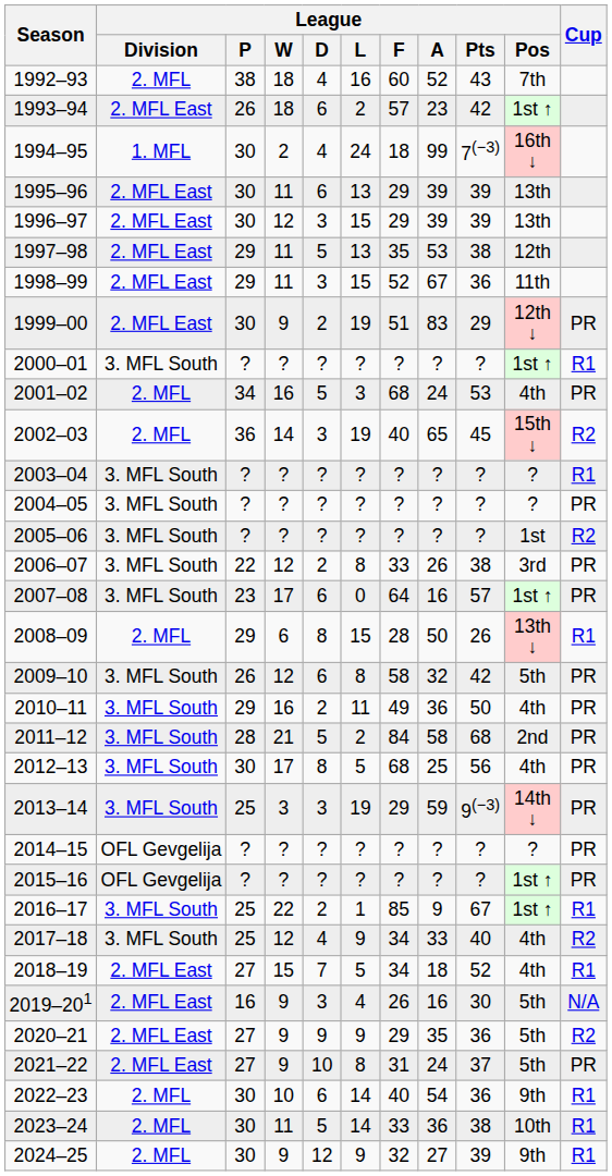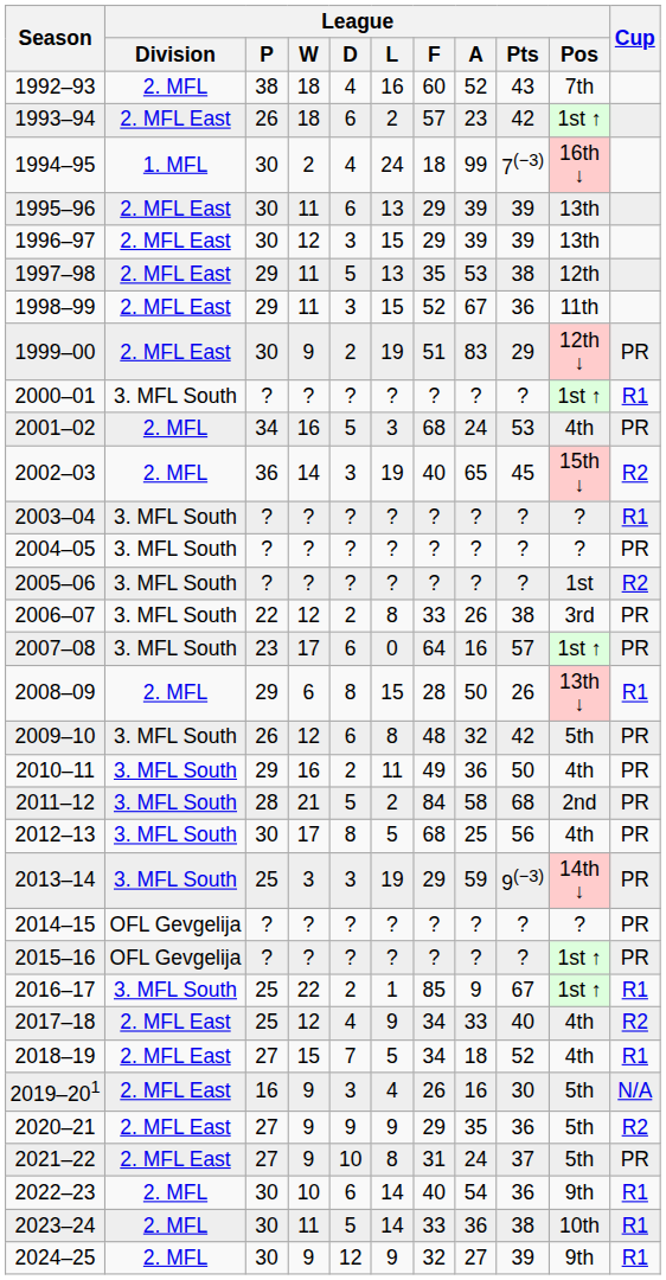2009–10 | League / F: 58 -> 48
2017–18 | League / Division: 3. MFL South -> 2. MFL East
